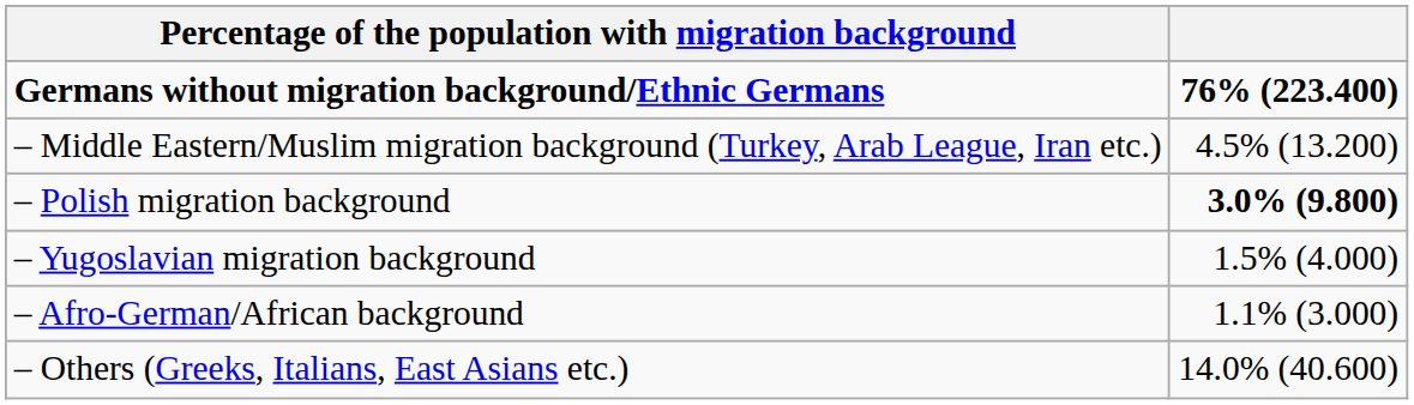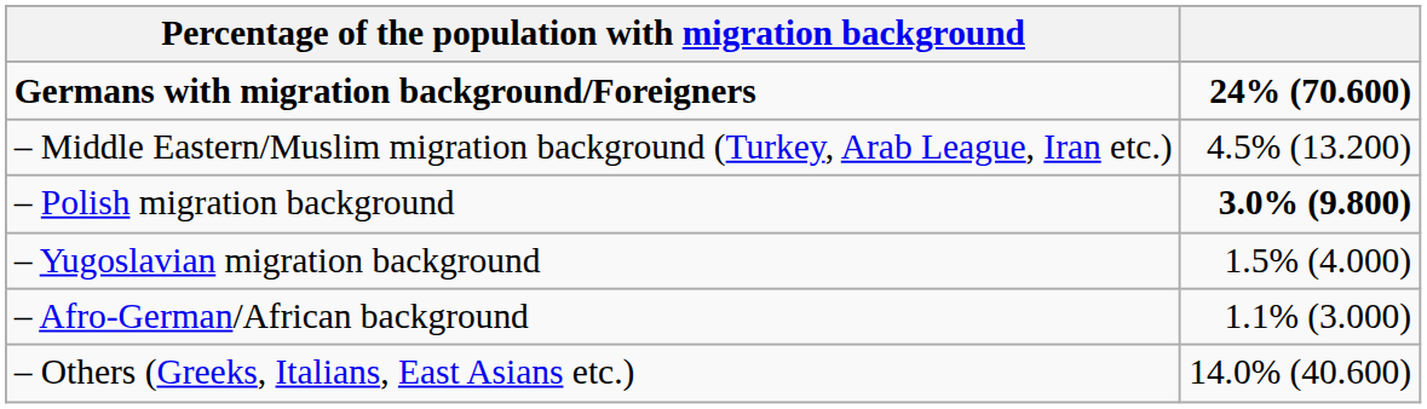- row: Germans without migration background/Ethnic Germans | 76% (223.400)
+ row: Germans with migration background/Foreigners | 24% (70.600)
